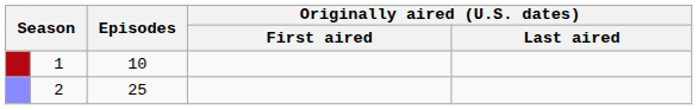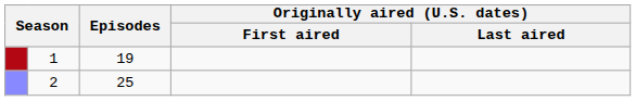1 | Episodes: 10 -> 19
